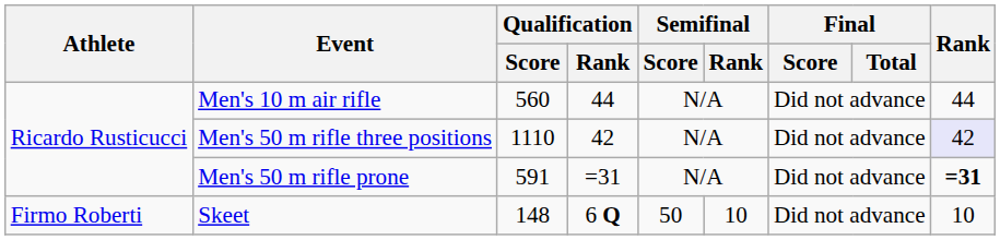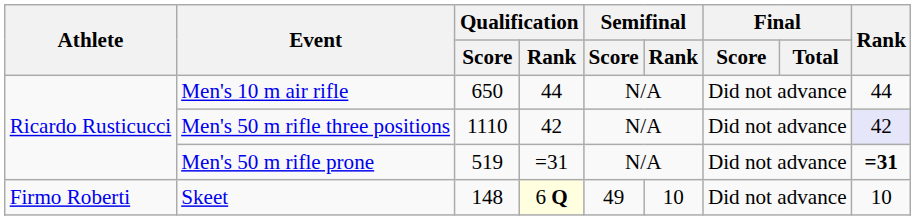Men's 10 m air rifle | Qualification / Score: 560 -> 650
Men's 50 m rifle prone | Qualification / Score: 591 -> 519
Skeet | Qualification / Rank: no background -> lightyellow background
Skeet | Semifinal / Score: 50 -> 49
